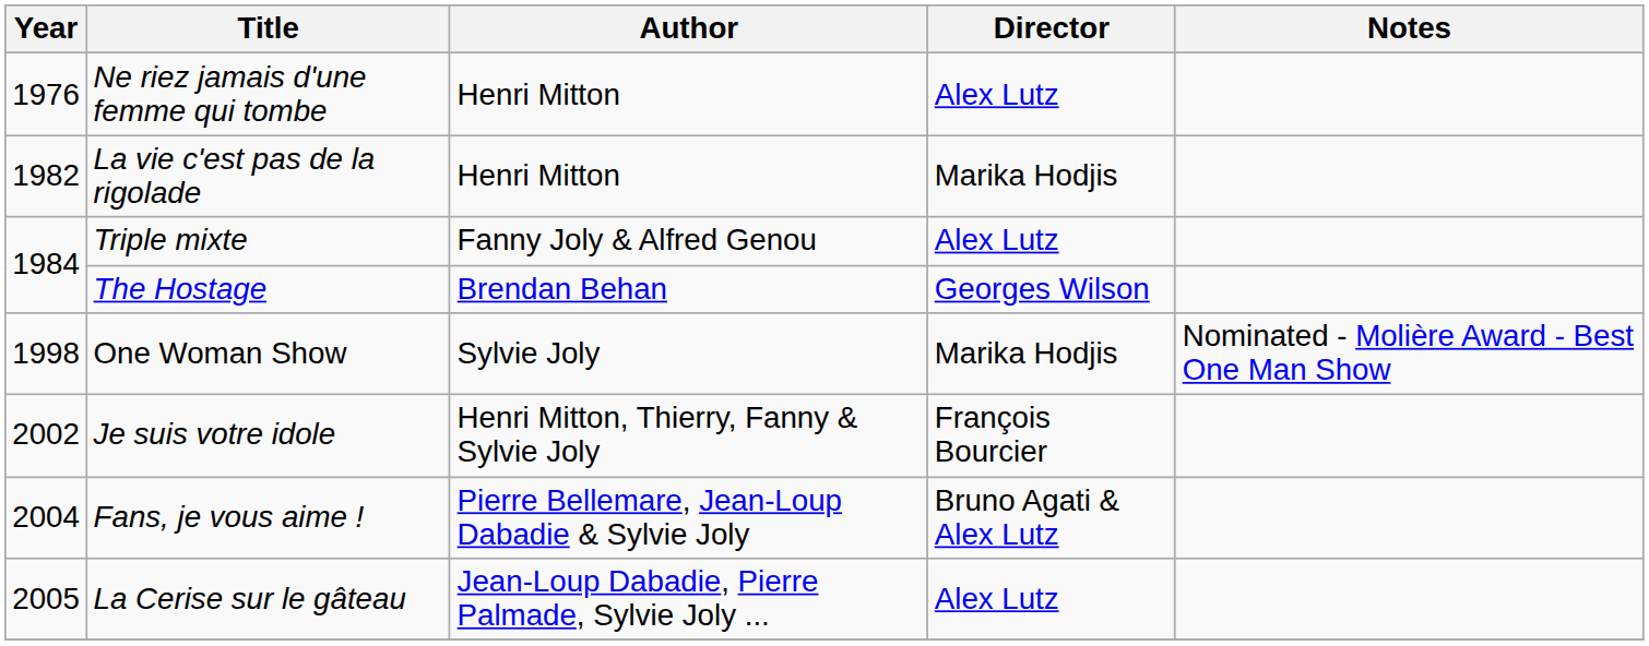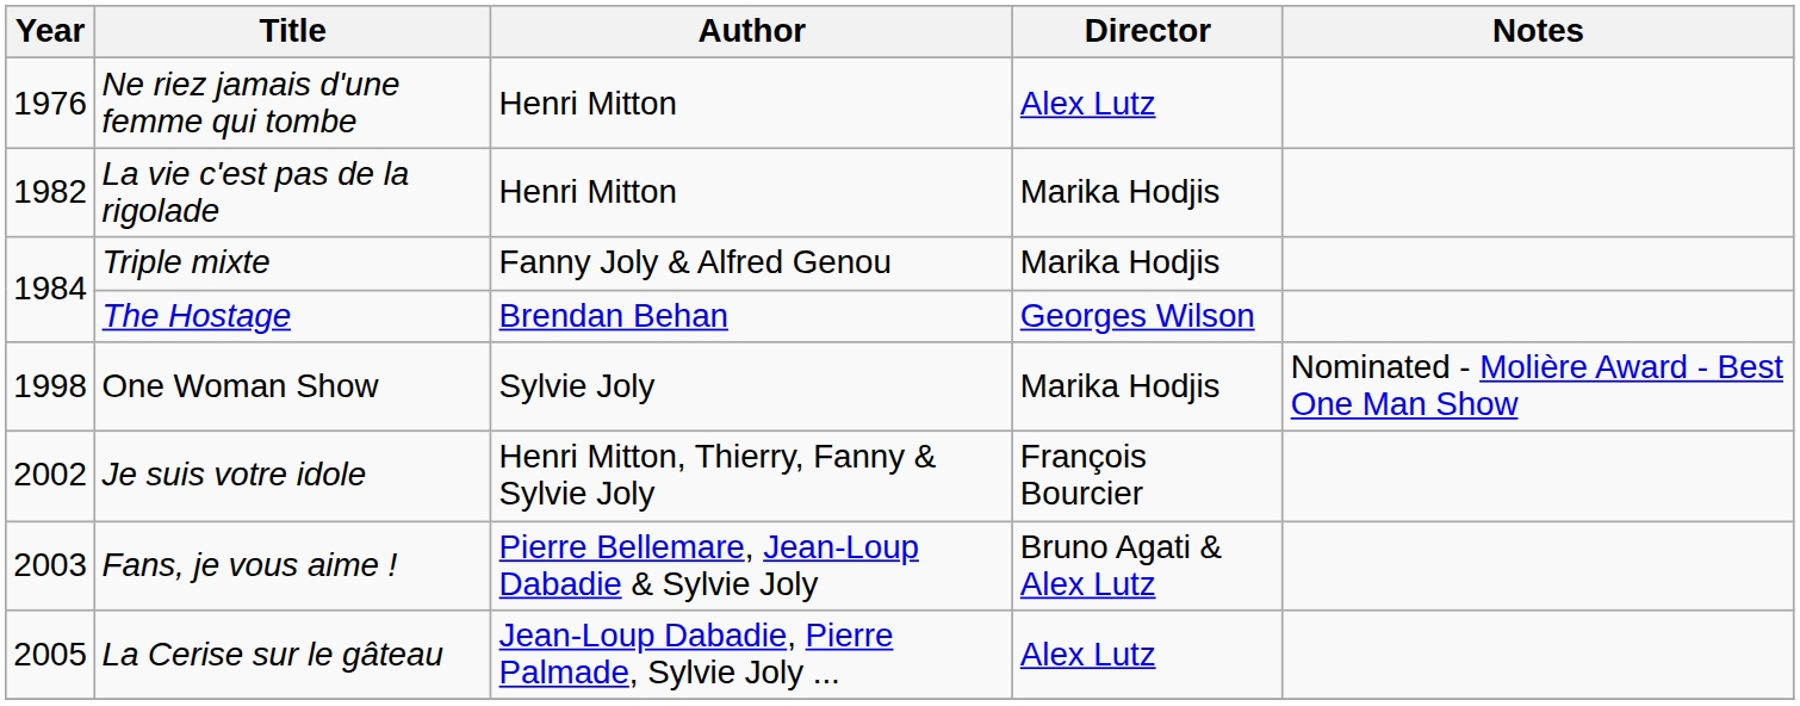Triple mixte | Director: Alex Lutz -> Marika Hodjis
Fans, je vous aime ! | Year: 2004 -> 2003
